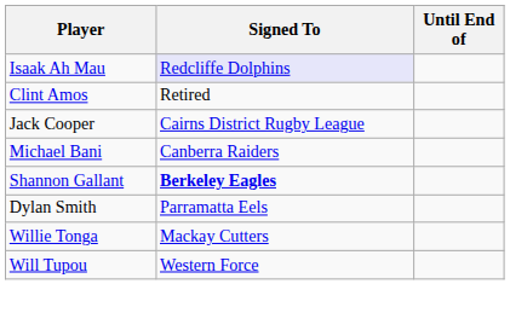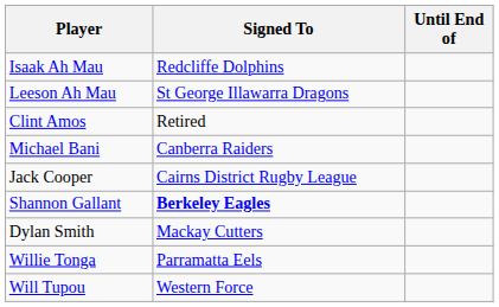Isaak Ah Mau | Signed To: lavender background -> no background
+ row: Leeson Ah Mau | St George Illawarra Dragons
rows swapped: Michael Bani <-> Jack Cooper
Dylan Smith | Signed To: Parramatta Eels -> Mackay Cutters
Willie Tonga | Signed To: Mackay Cutters -> Parramatta Eels
